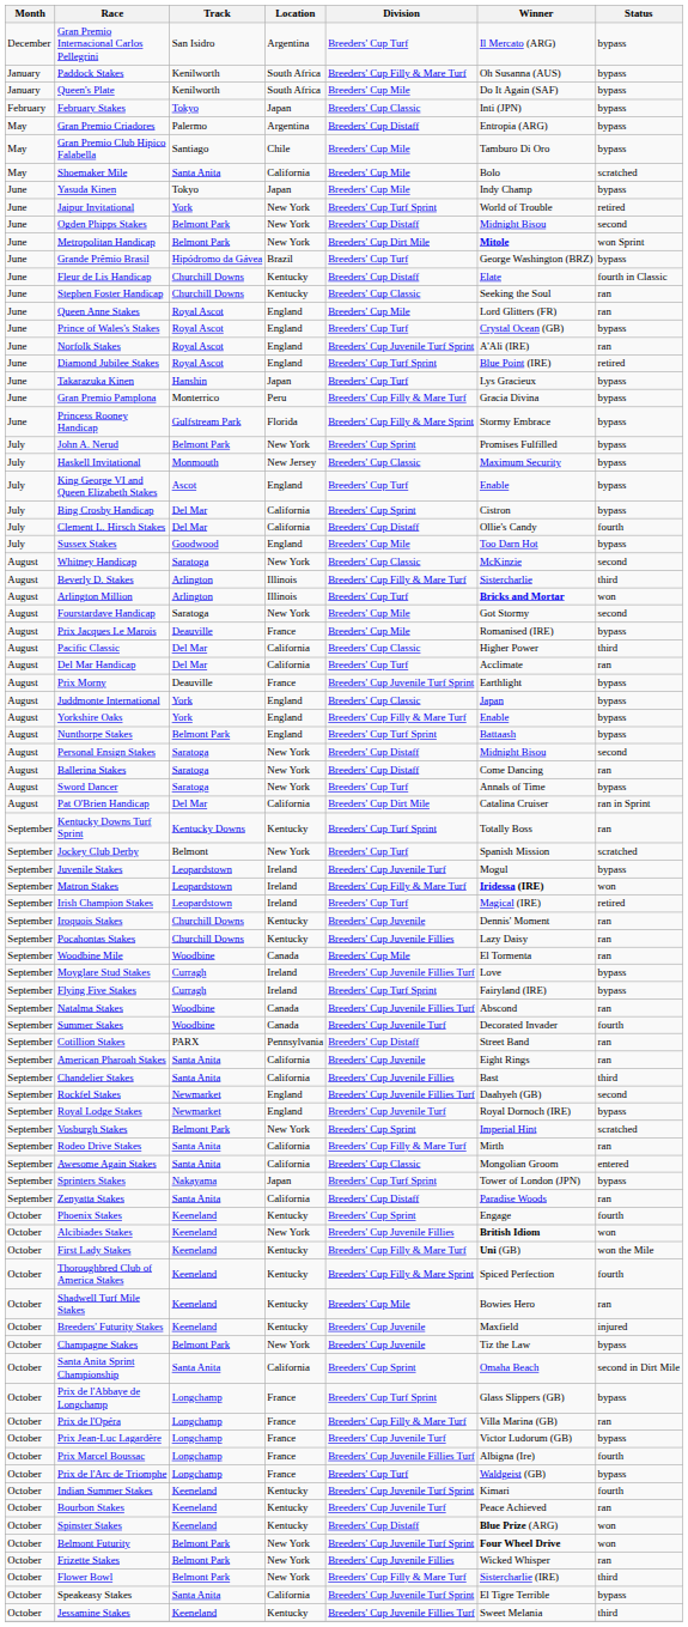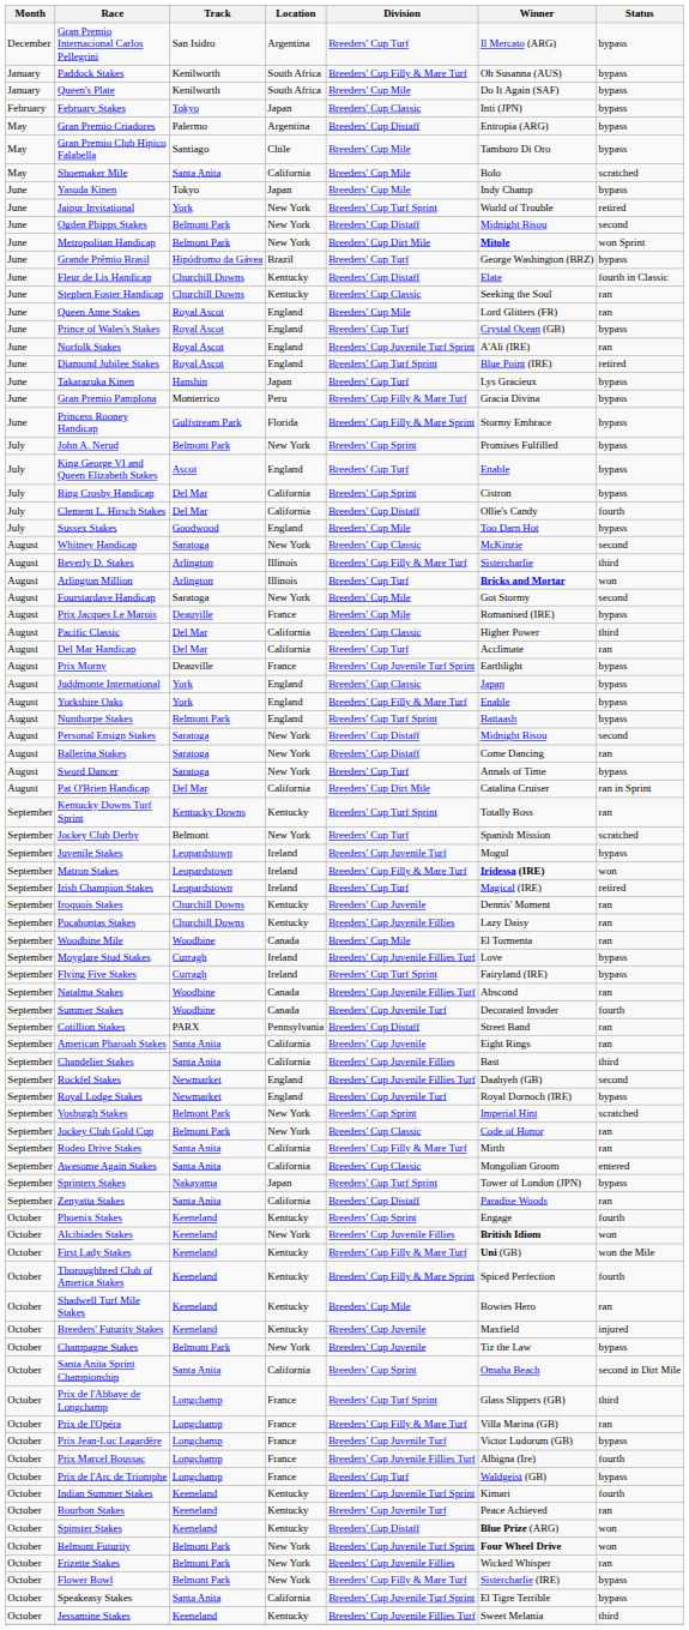- row: July | Haskell Invitational | Monmouth | New Jersey | Breeders' Cup Classic | Maximum Security | bypass
+ row: September | Jockey Club Gold Cup | Belmont Park | New York | Breeders' Cup Classic | Code of Honor | ran
Prix de l'Abbaye de Longchamp | Status: bypass -> third
Flower Bowl | Status: third -> bypass
